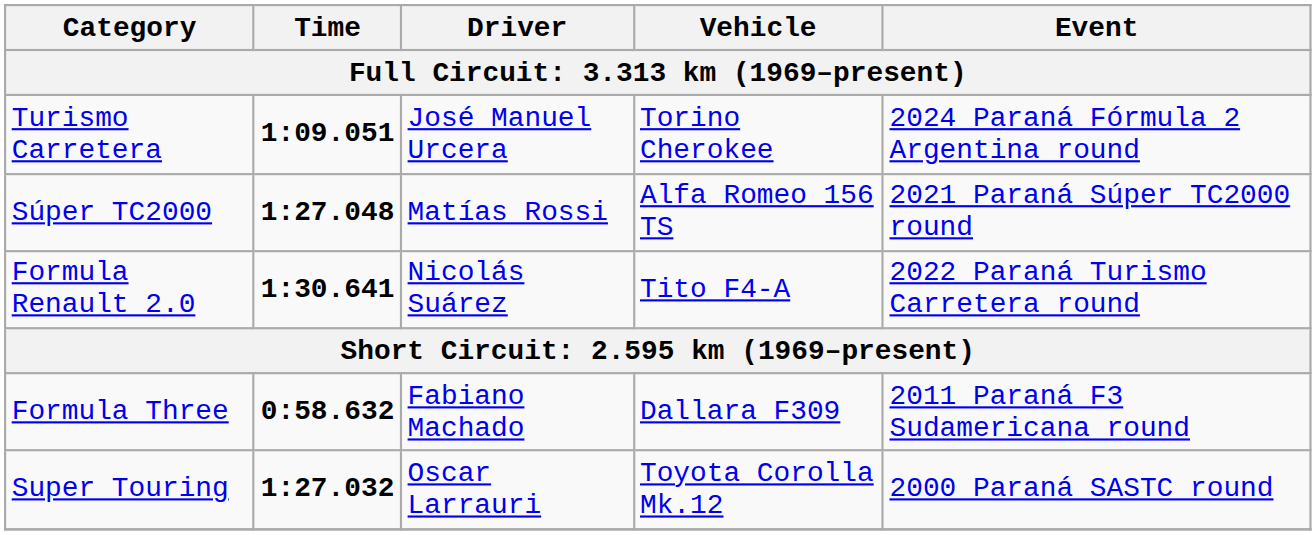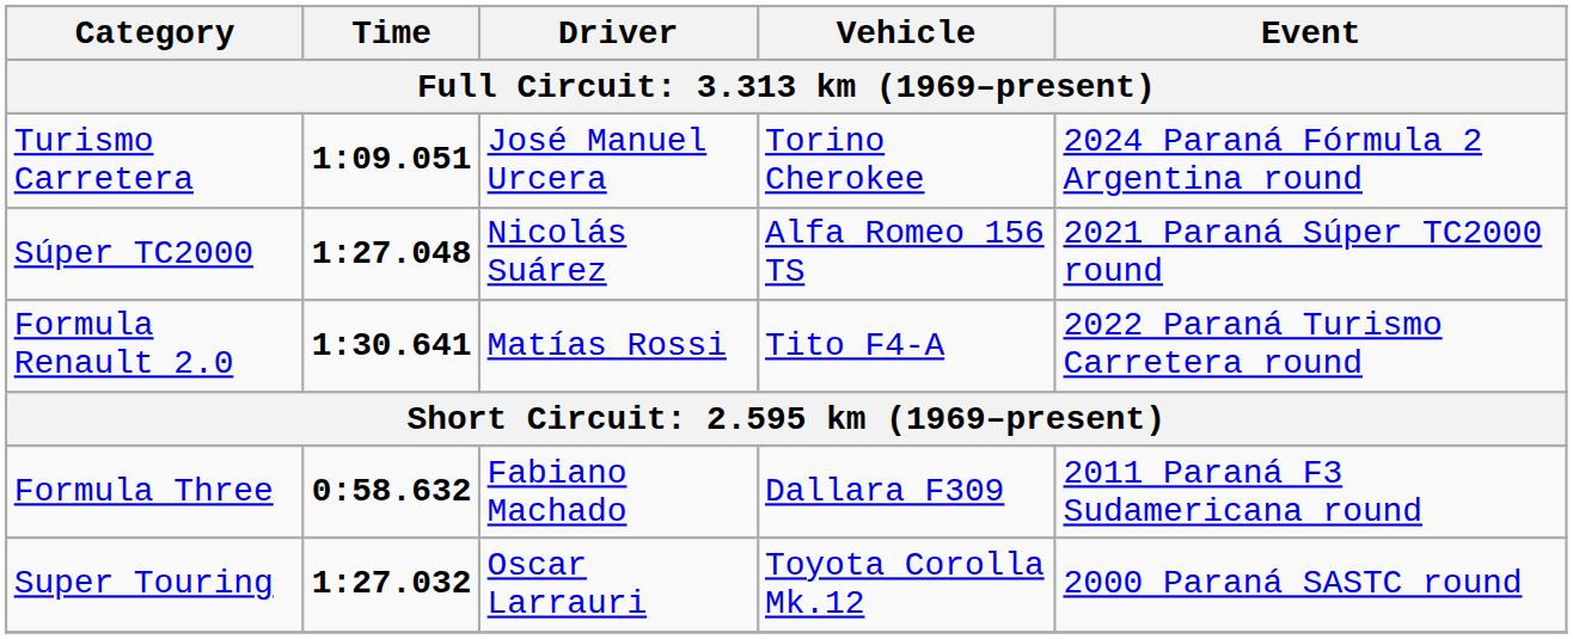Súper TC2000 | Driver: Matías Rossi -> Nicolás Suárez
Formula Renault 2.0 | Driver: Nicolás Suárez -> Matías Rossi
